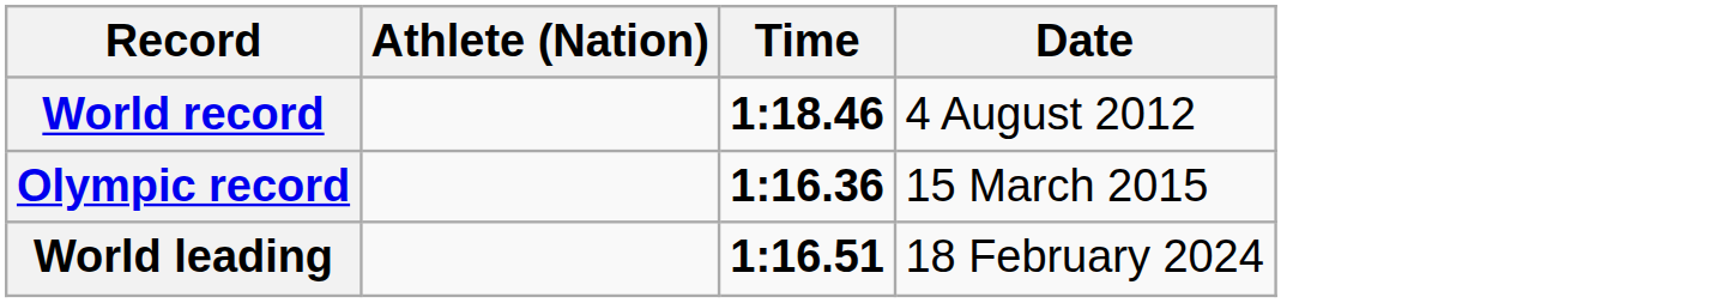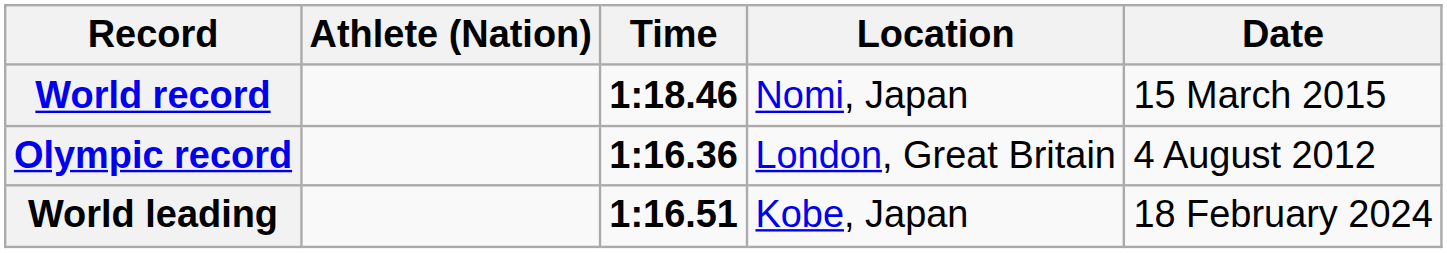+ column: Location | Nomi, Japan | London, Great Britain | Kobe, Japan
World record | Date: 4 August 2012 -> 15 March 2015
Olympic record | Date: 15 March 2015 -> 4 August 2012
